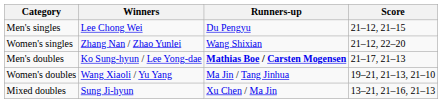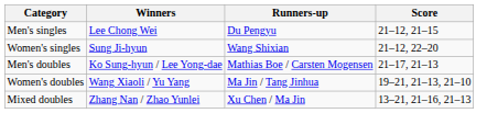Women's singles | Winners: Zhang Nan / Zhao Yunlei -> Sung Ji-hyun
Men's doubles | Runners-up: bold -> normal
Mixed doubles | Winners: Sung Ji-hyun -> Zhang Nan / Zhao Yunlei
